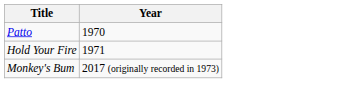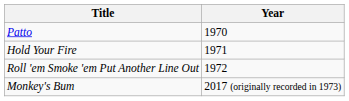+ row: Roll 'em Smoke 'em Put Another Line Out | 1972
